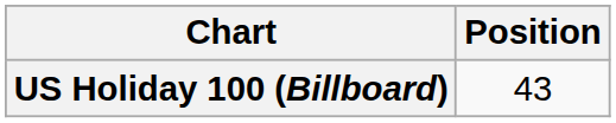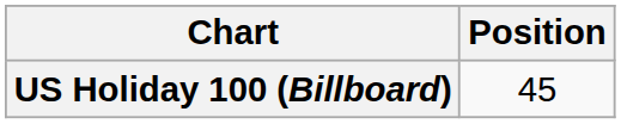US Holiday 100 (Billboard) | Position: 43 -> 45
